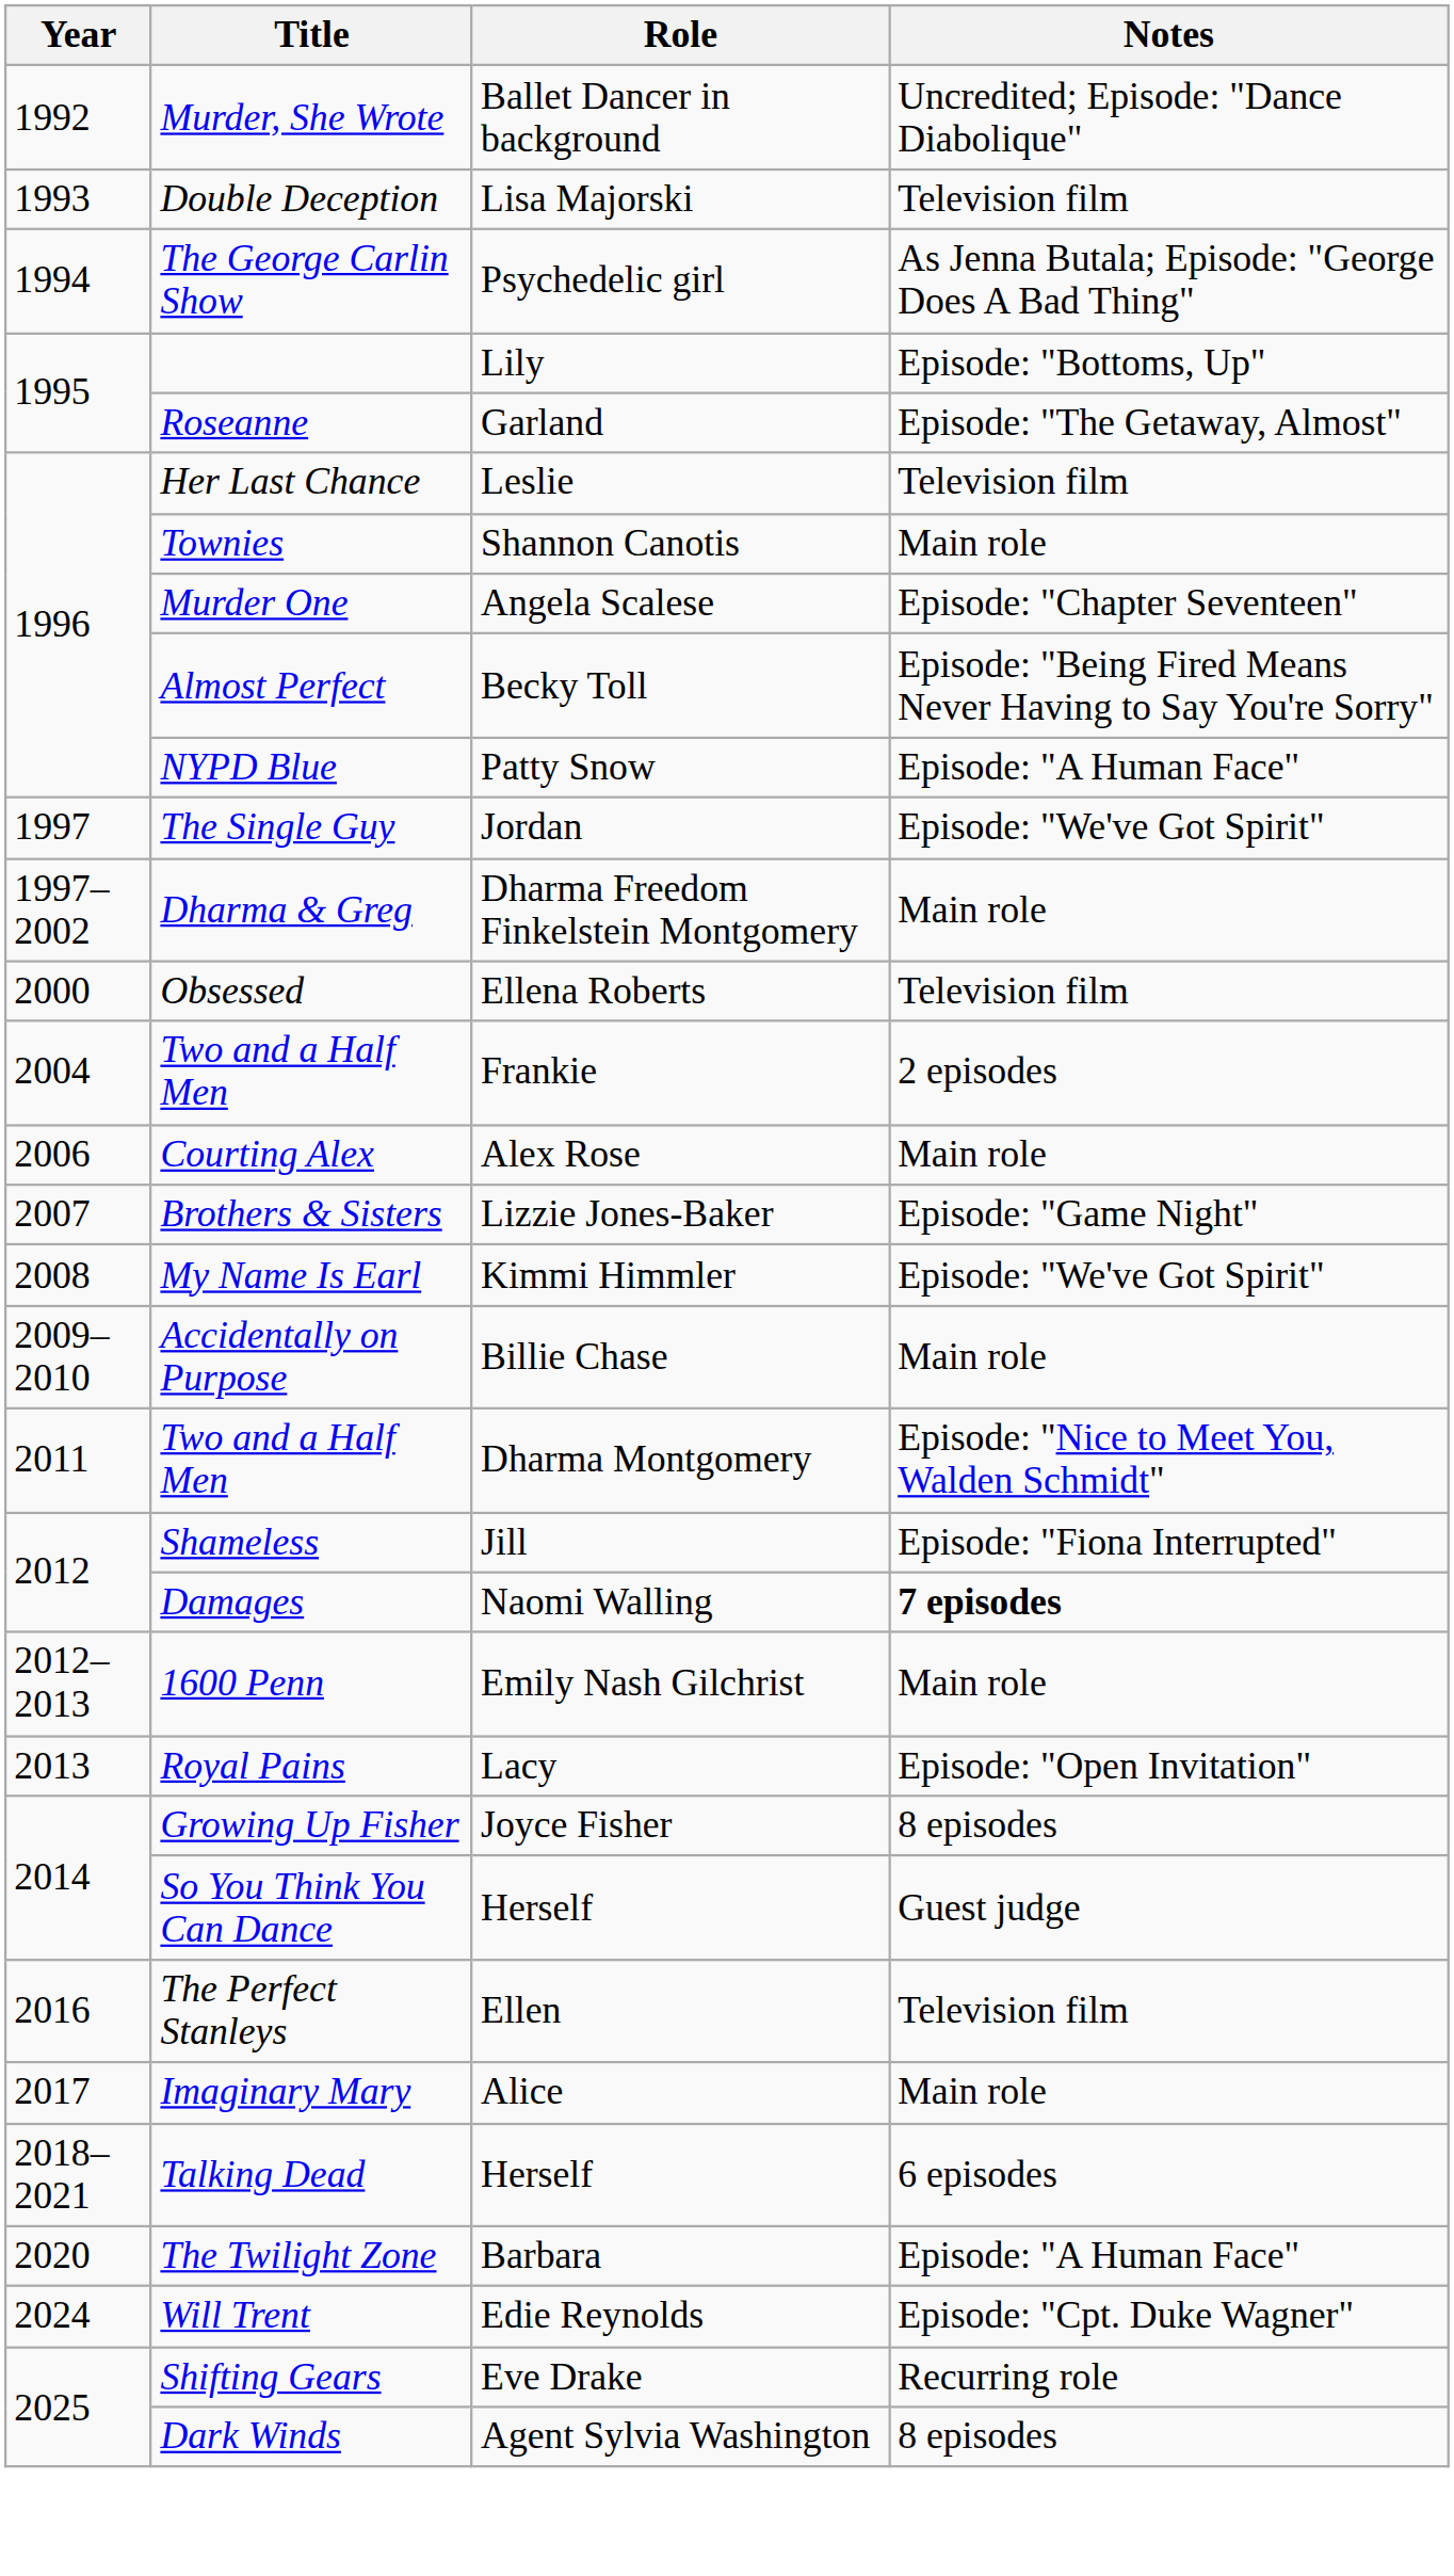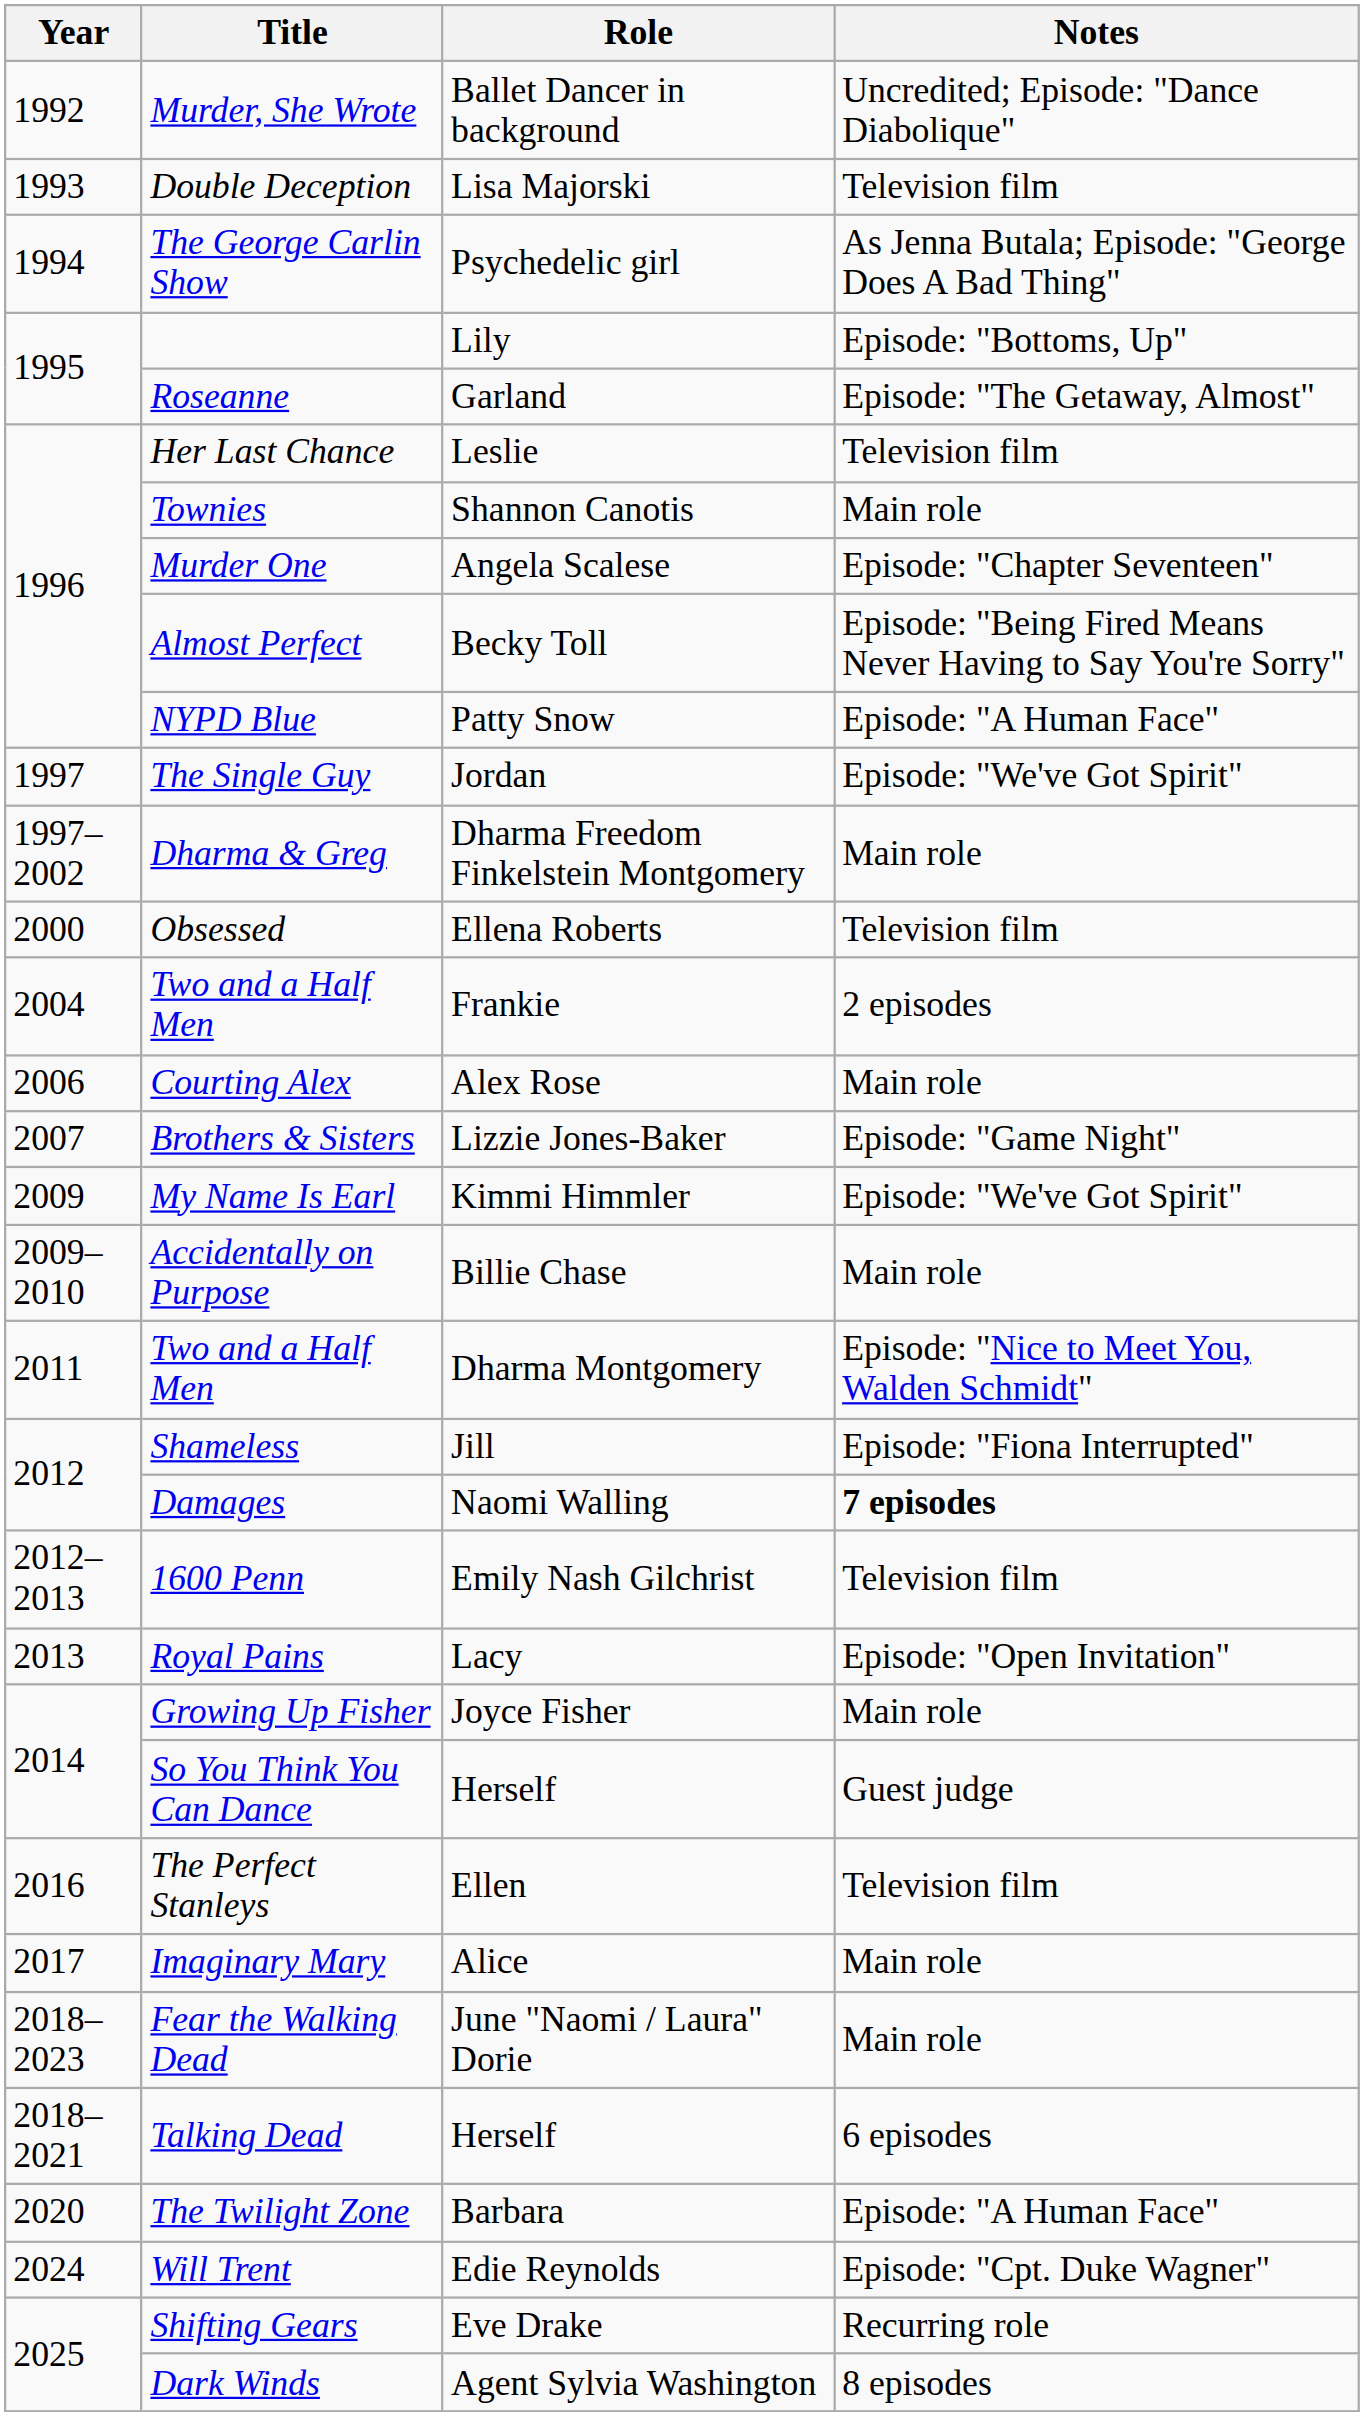My Name Is Earl | Year: 2008 -> 2009
1600 Penn | Notes: Main role -> Television film
Growing Up Fisher | Notes: 8 episodes -> Main role
+ row: 2018–2023 | Fear the Walking Dead | June "Naomi / Laura" Dorie | Main role
